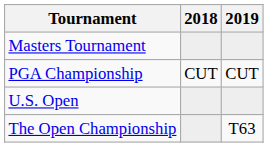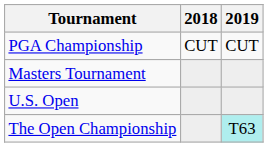rows swapped: Masters Tournament <-> PGA Championship
The Open Championship | 2019: no background -> paleturquoise background
